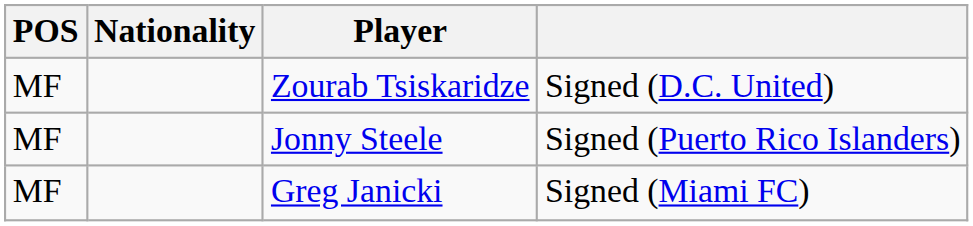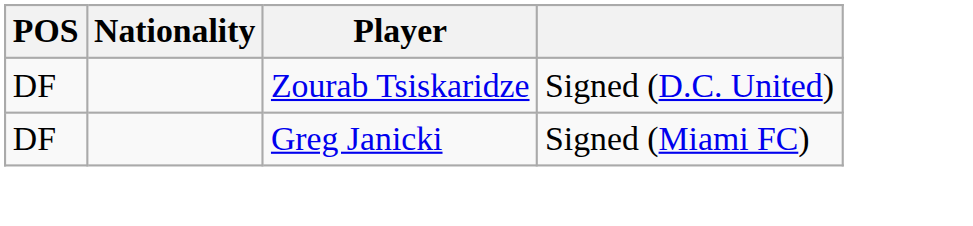Zourab Tsiskaridze | POS: MF -> DF
- row: MF | Jonny Steele | Signed (Puerto Rico Islanders)
Greg Janicki | POS: MF -> DF
